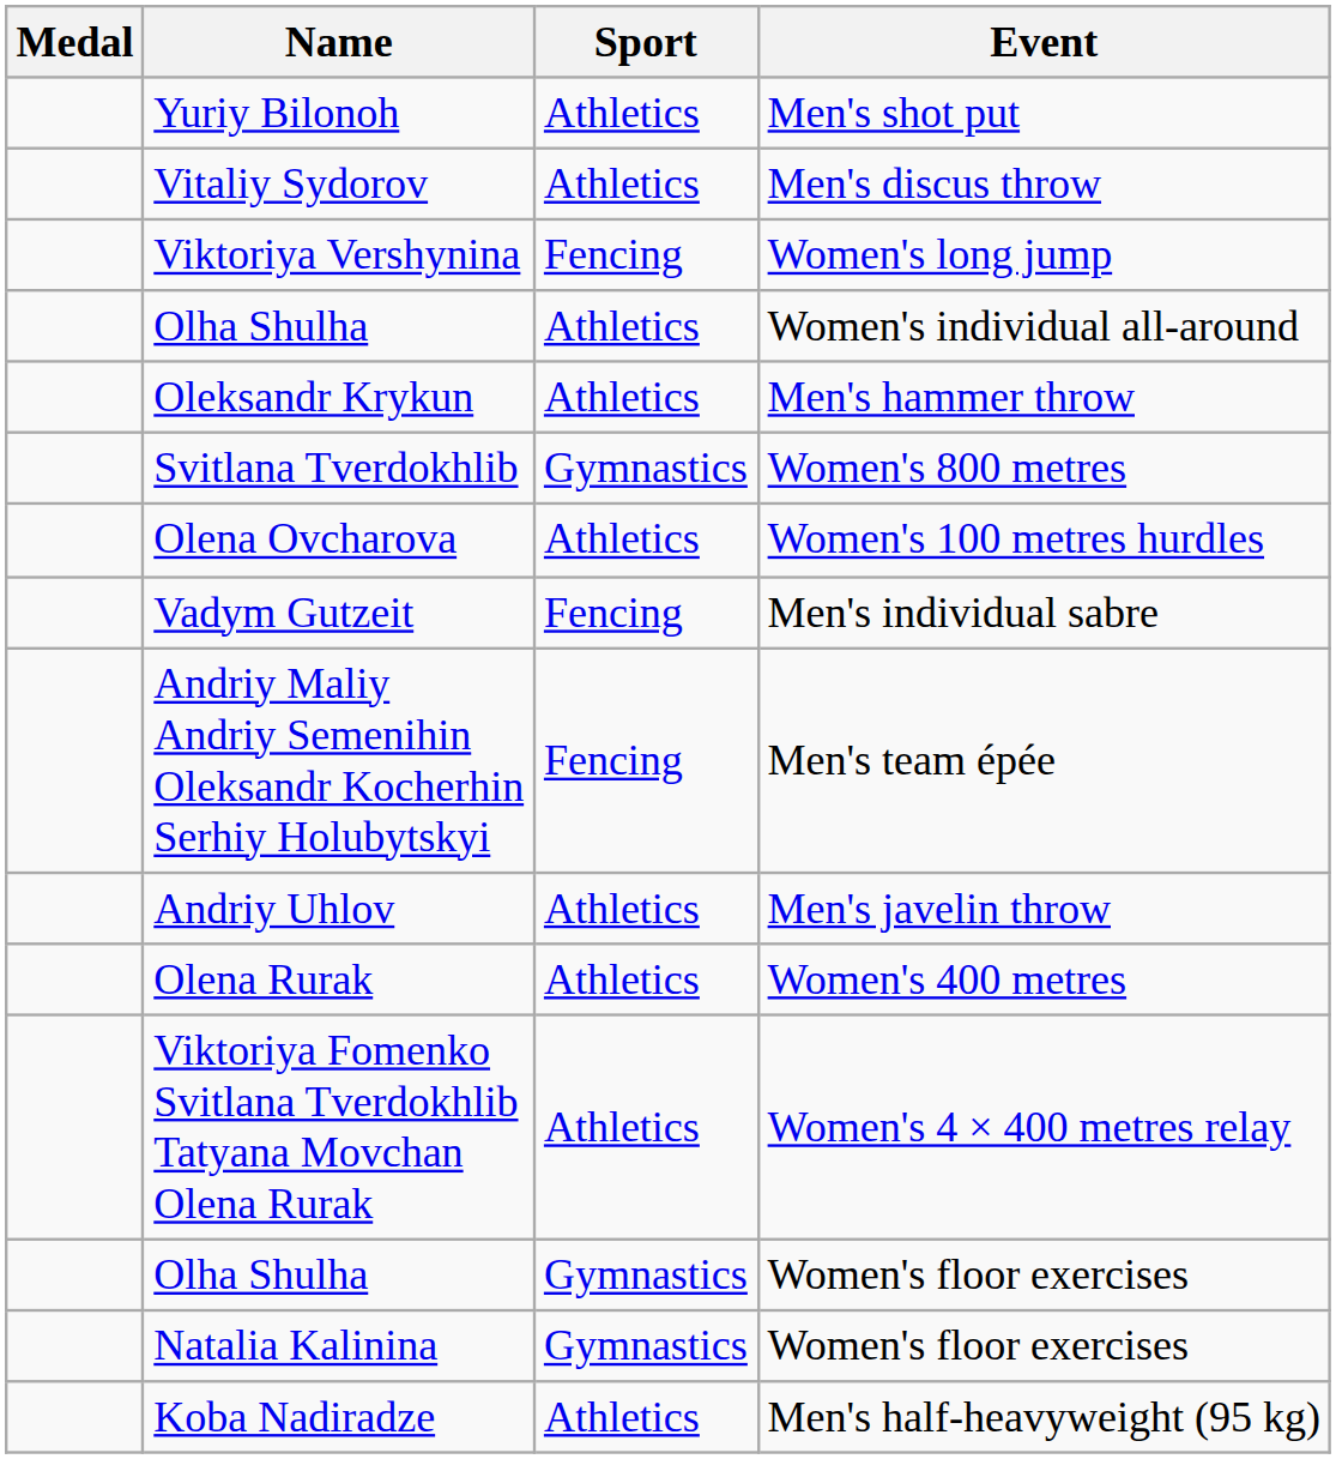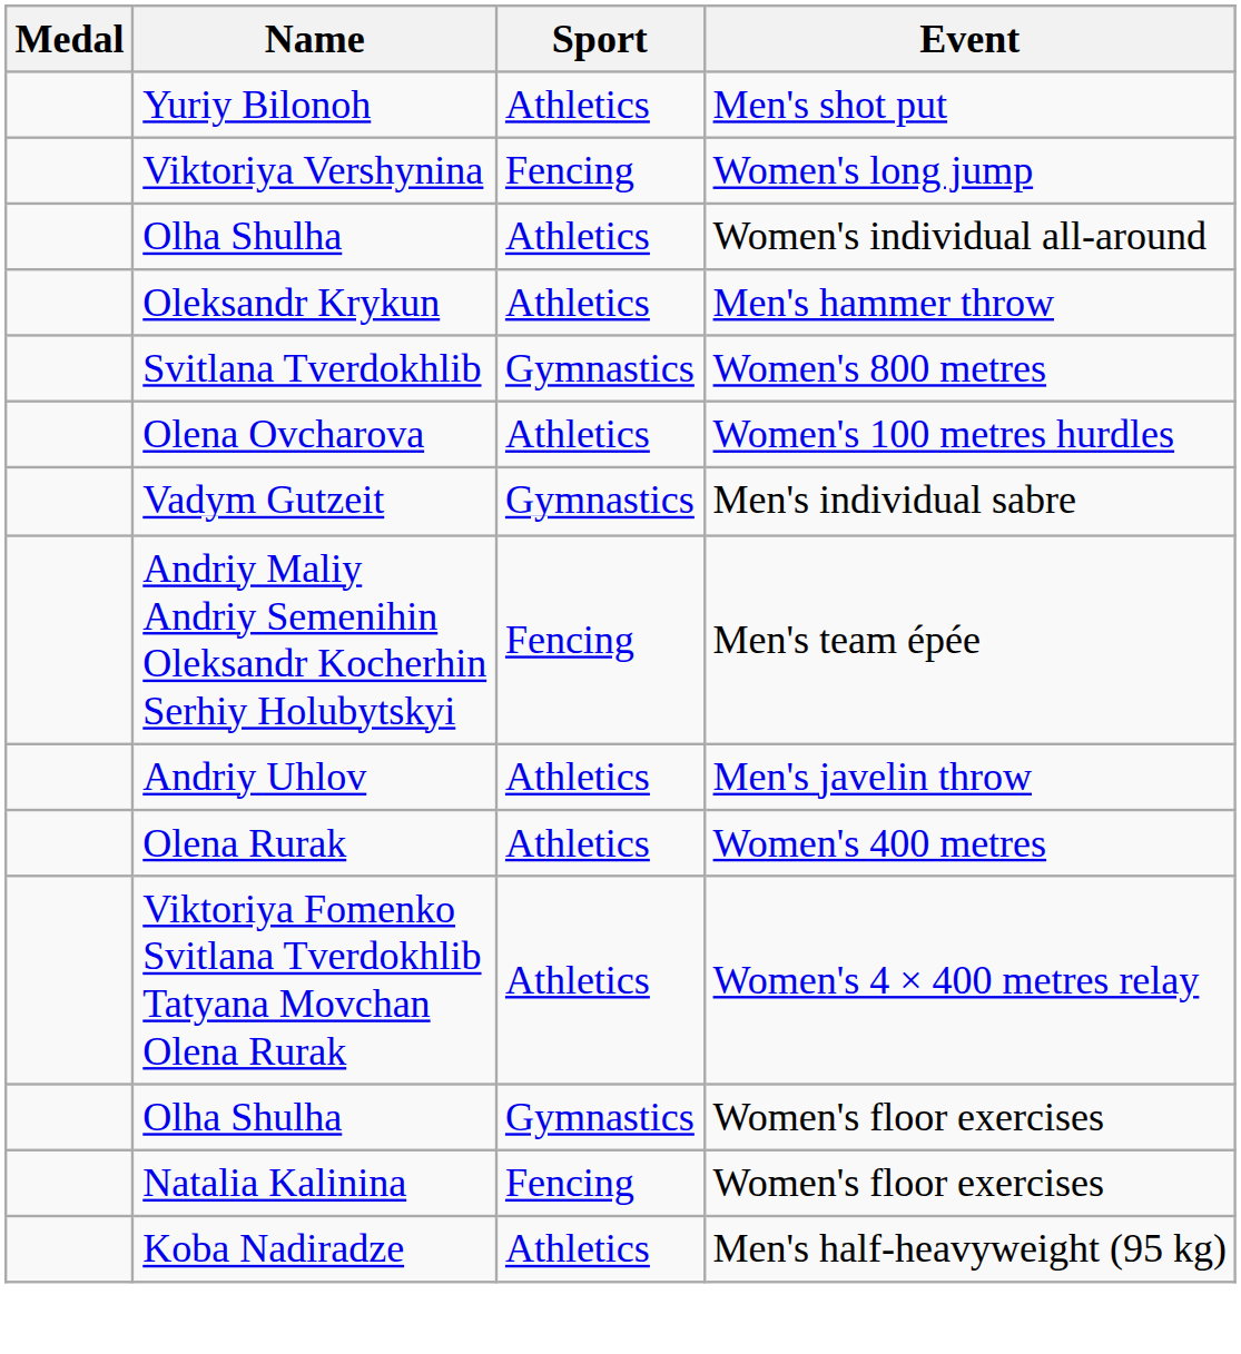- row: Vitaliy Sydorov | Athletics | Men's discus throw
Vadym Gutzeit | Sport: Fencing -> Gymnastics
Natalia Kalinina | Sport: Gymnastics -> Fencing
